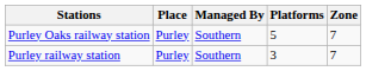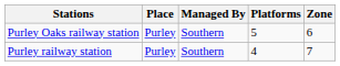Purley Oaks railway station | Zone: 7 -> 6
Purley railway station | Platforms: 3 -> 4
